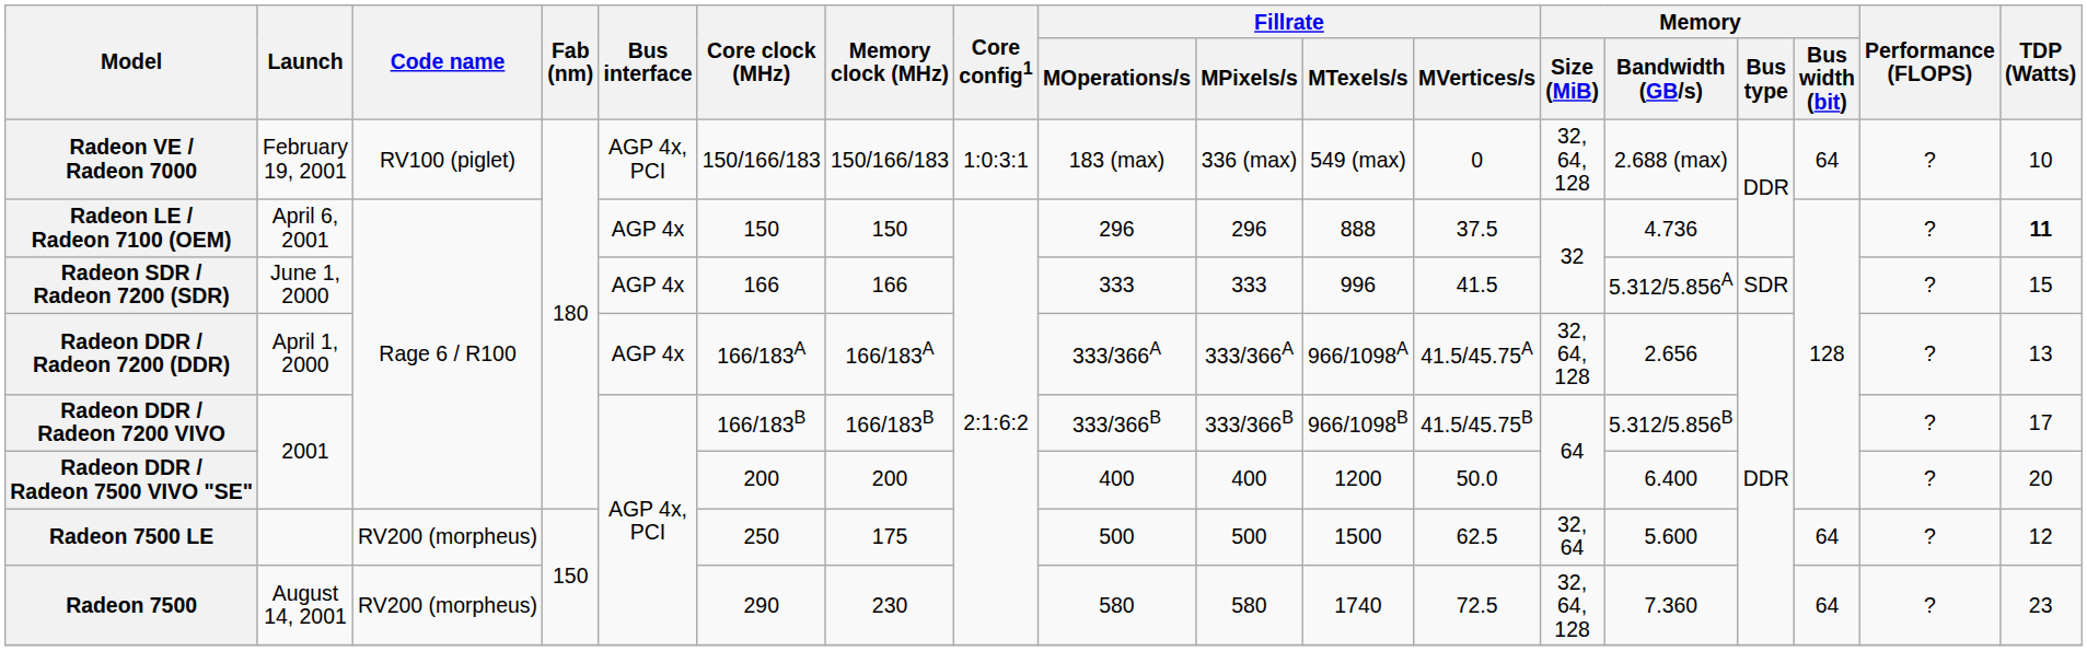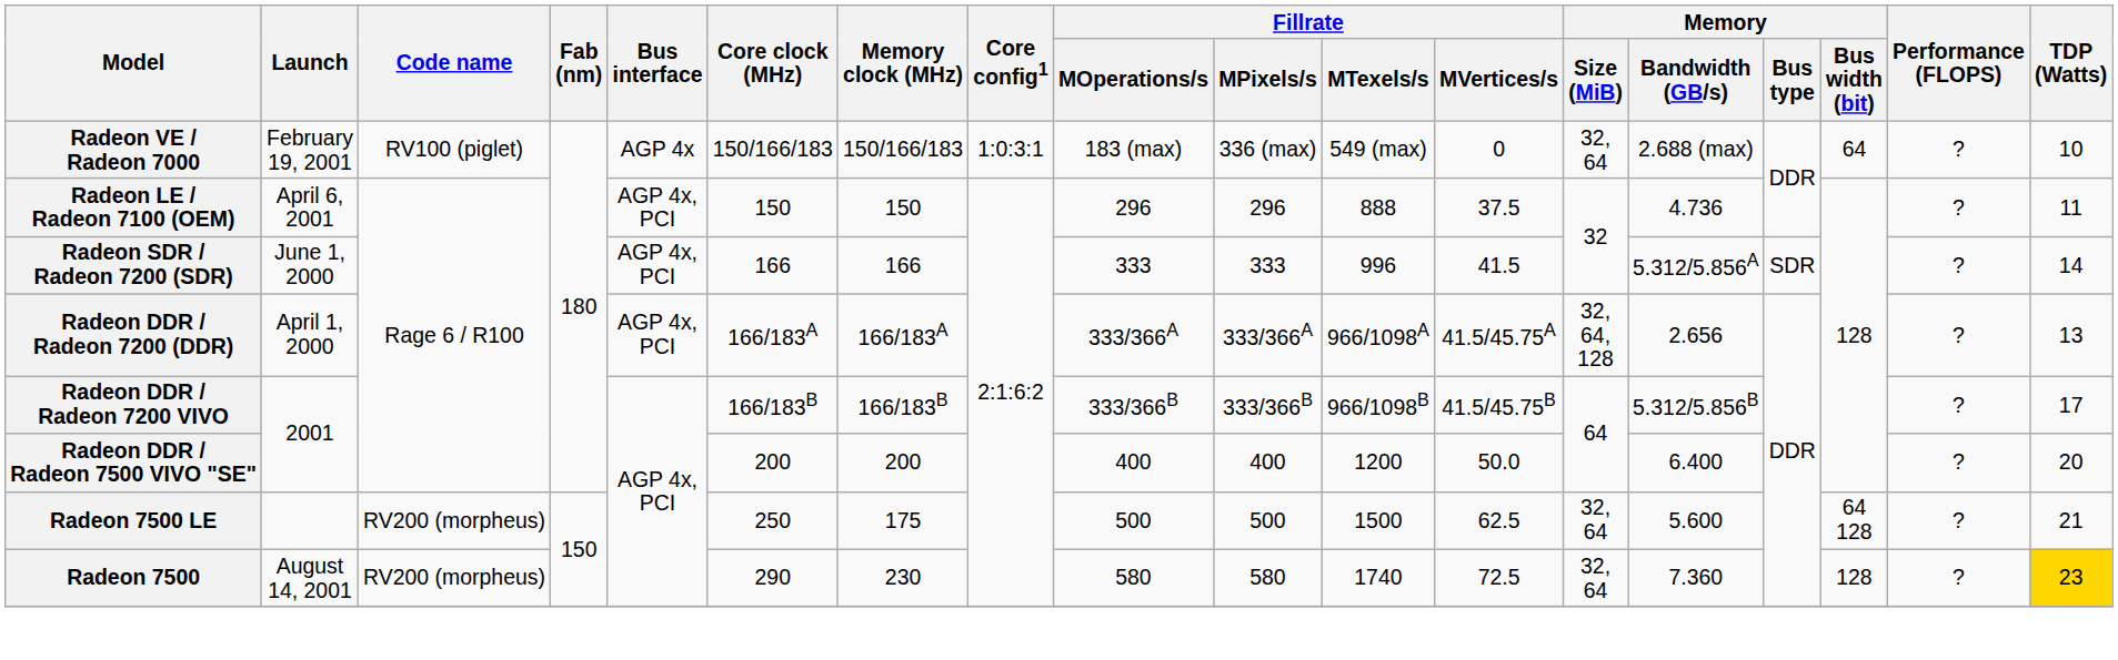Radeon VE / Radeon 7000 | Bus interface: AGP 4x, PCI -> AGP 4x
Radeon VE / Radeon 7000 | Memory / Size (MiB): 32, 64, 128 -> 32, 64
Radeon LE / Radeon 7100 (OEM) | Bus interface: AGP 4x -> AGP 4x, PCI
Radeon LE / Radeon 7100 (OEM) | TDP (Watts): bold -> normal
Radeon SDR / Radeon 7200 (SDR) | Bus interface: AGP 4x -> AGP 4x, PCI
Radeon SDR / Radeon 7200 (SDR) | TDP (Watts): 15 -> 14
Radeon DDR / Radeon 7200 (DDR) | Bus interface: AGP 4x -> AGP 4x, PCI
Radeon 7500 LE | Memory / Bus width (bit): 64 -> 64 128
Radeon 7500 LE | TDP (Watts): 12 -> 21
Radeon 7500 | Memory / Size (MiB): 32, 64, 128 -> 32, 64
Radeon 7500 | Memory / Bus width (bit): 64 -> 128
Radeon 7500 | TDP (Watts): no background -> gold background
